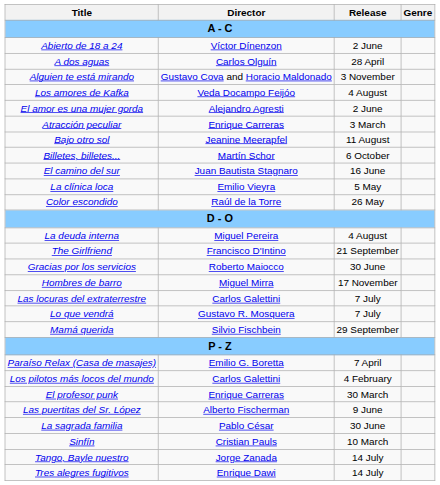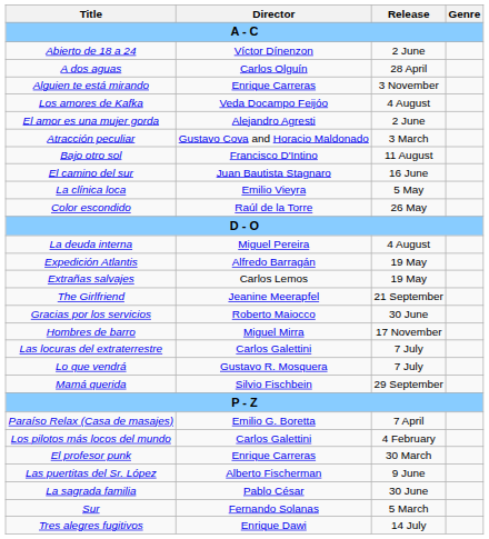Alguien te está mirando | Director: Gustavo Cova and Horacio Maldonado -> Enrique Carreras
Atracción peculiar | Director: Enrique Carreras -> Gustavo Cova and Horacio Maldonado
Bajo otro sol | Director: Jeanine Meerapfel -> Francisco D'Intino
- row: Billetes, billetes... | Martín Schor | 6 October
+ row: Expedición Atlantis | Alfredo Barragán | 19 May
+ row: Extrañas salvajes | Carlos Lemos | 19 May
The Girlfriend | Director: Francisco D'Intino -> Jeanine Meerapfel
- row: Sinfín | Cristian Pauls | 10 March
+ row: Sur | Fernando Solanas | 5 March
- row: Tango, Bayle nuestro | Jorge Zanada | 14 July
